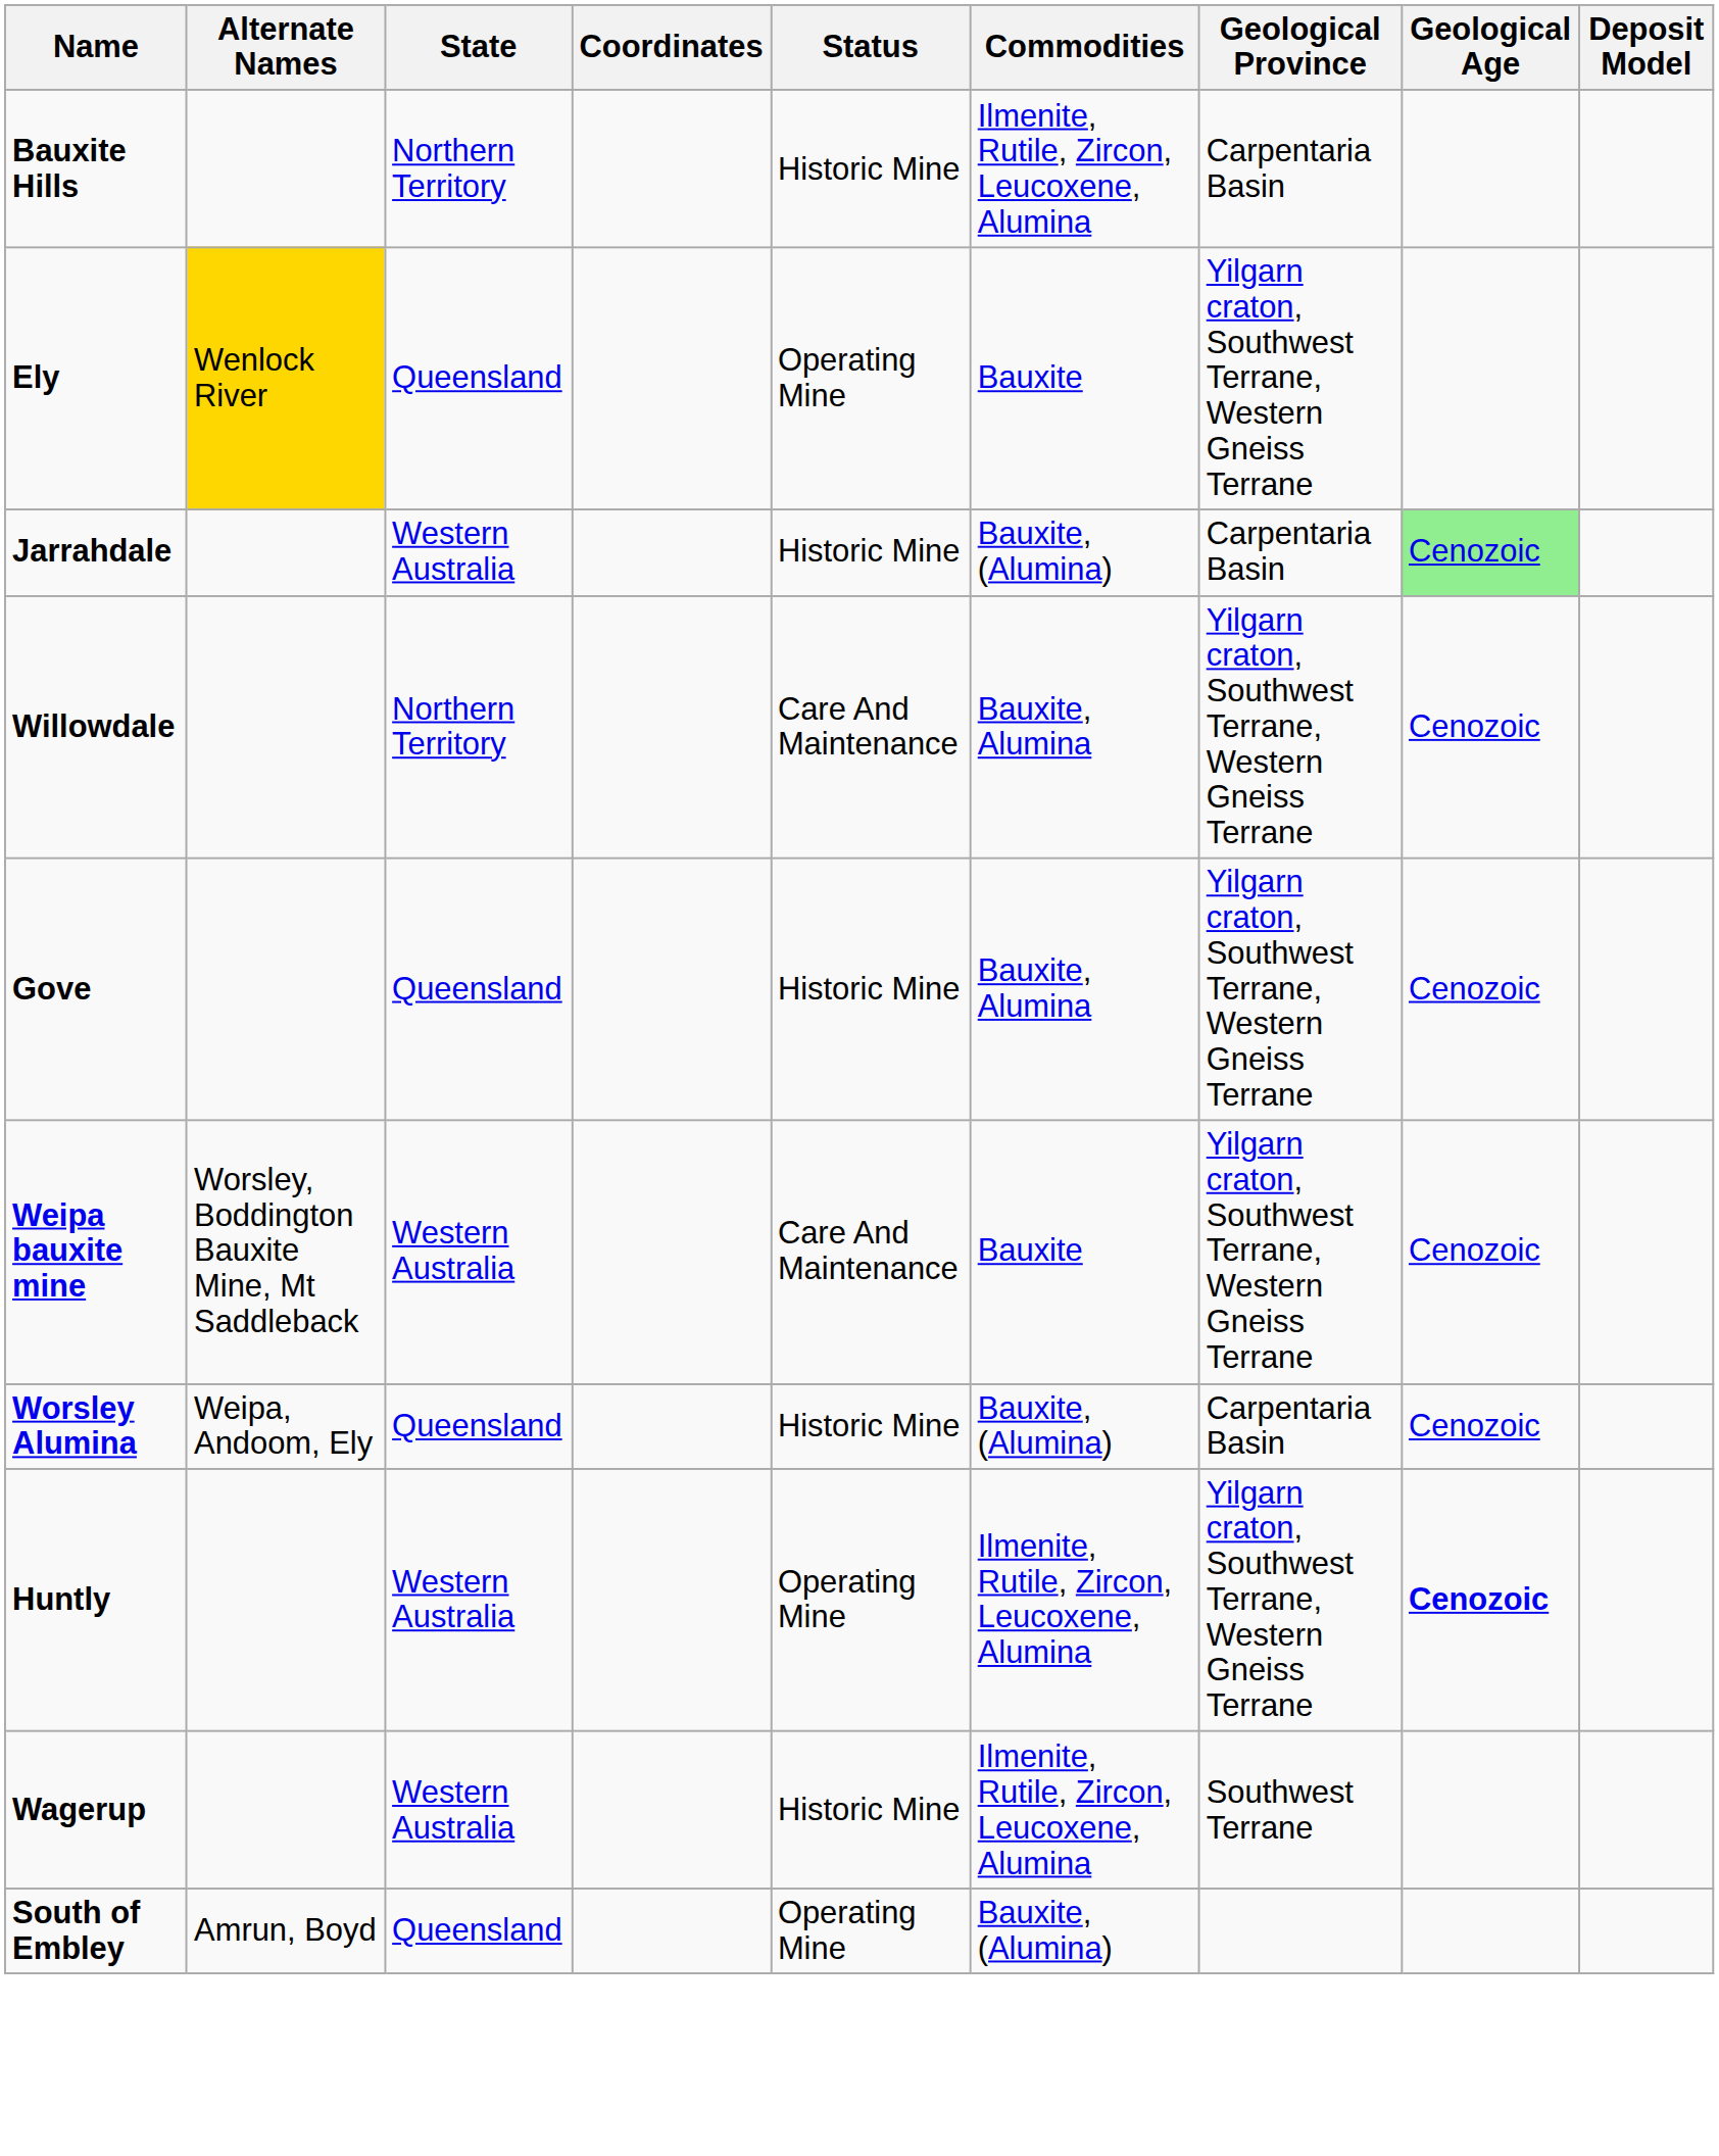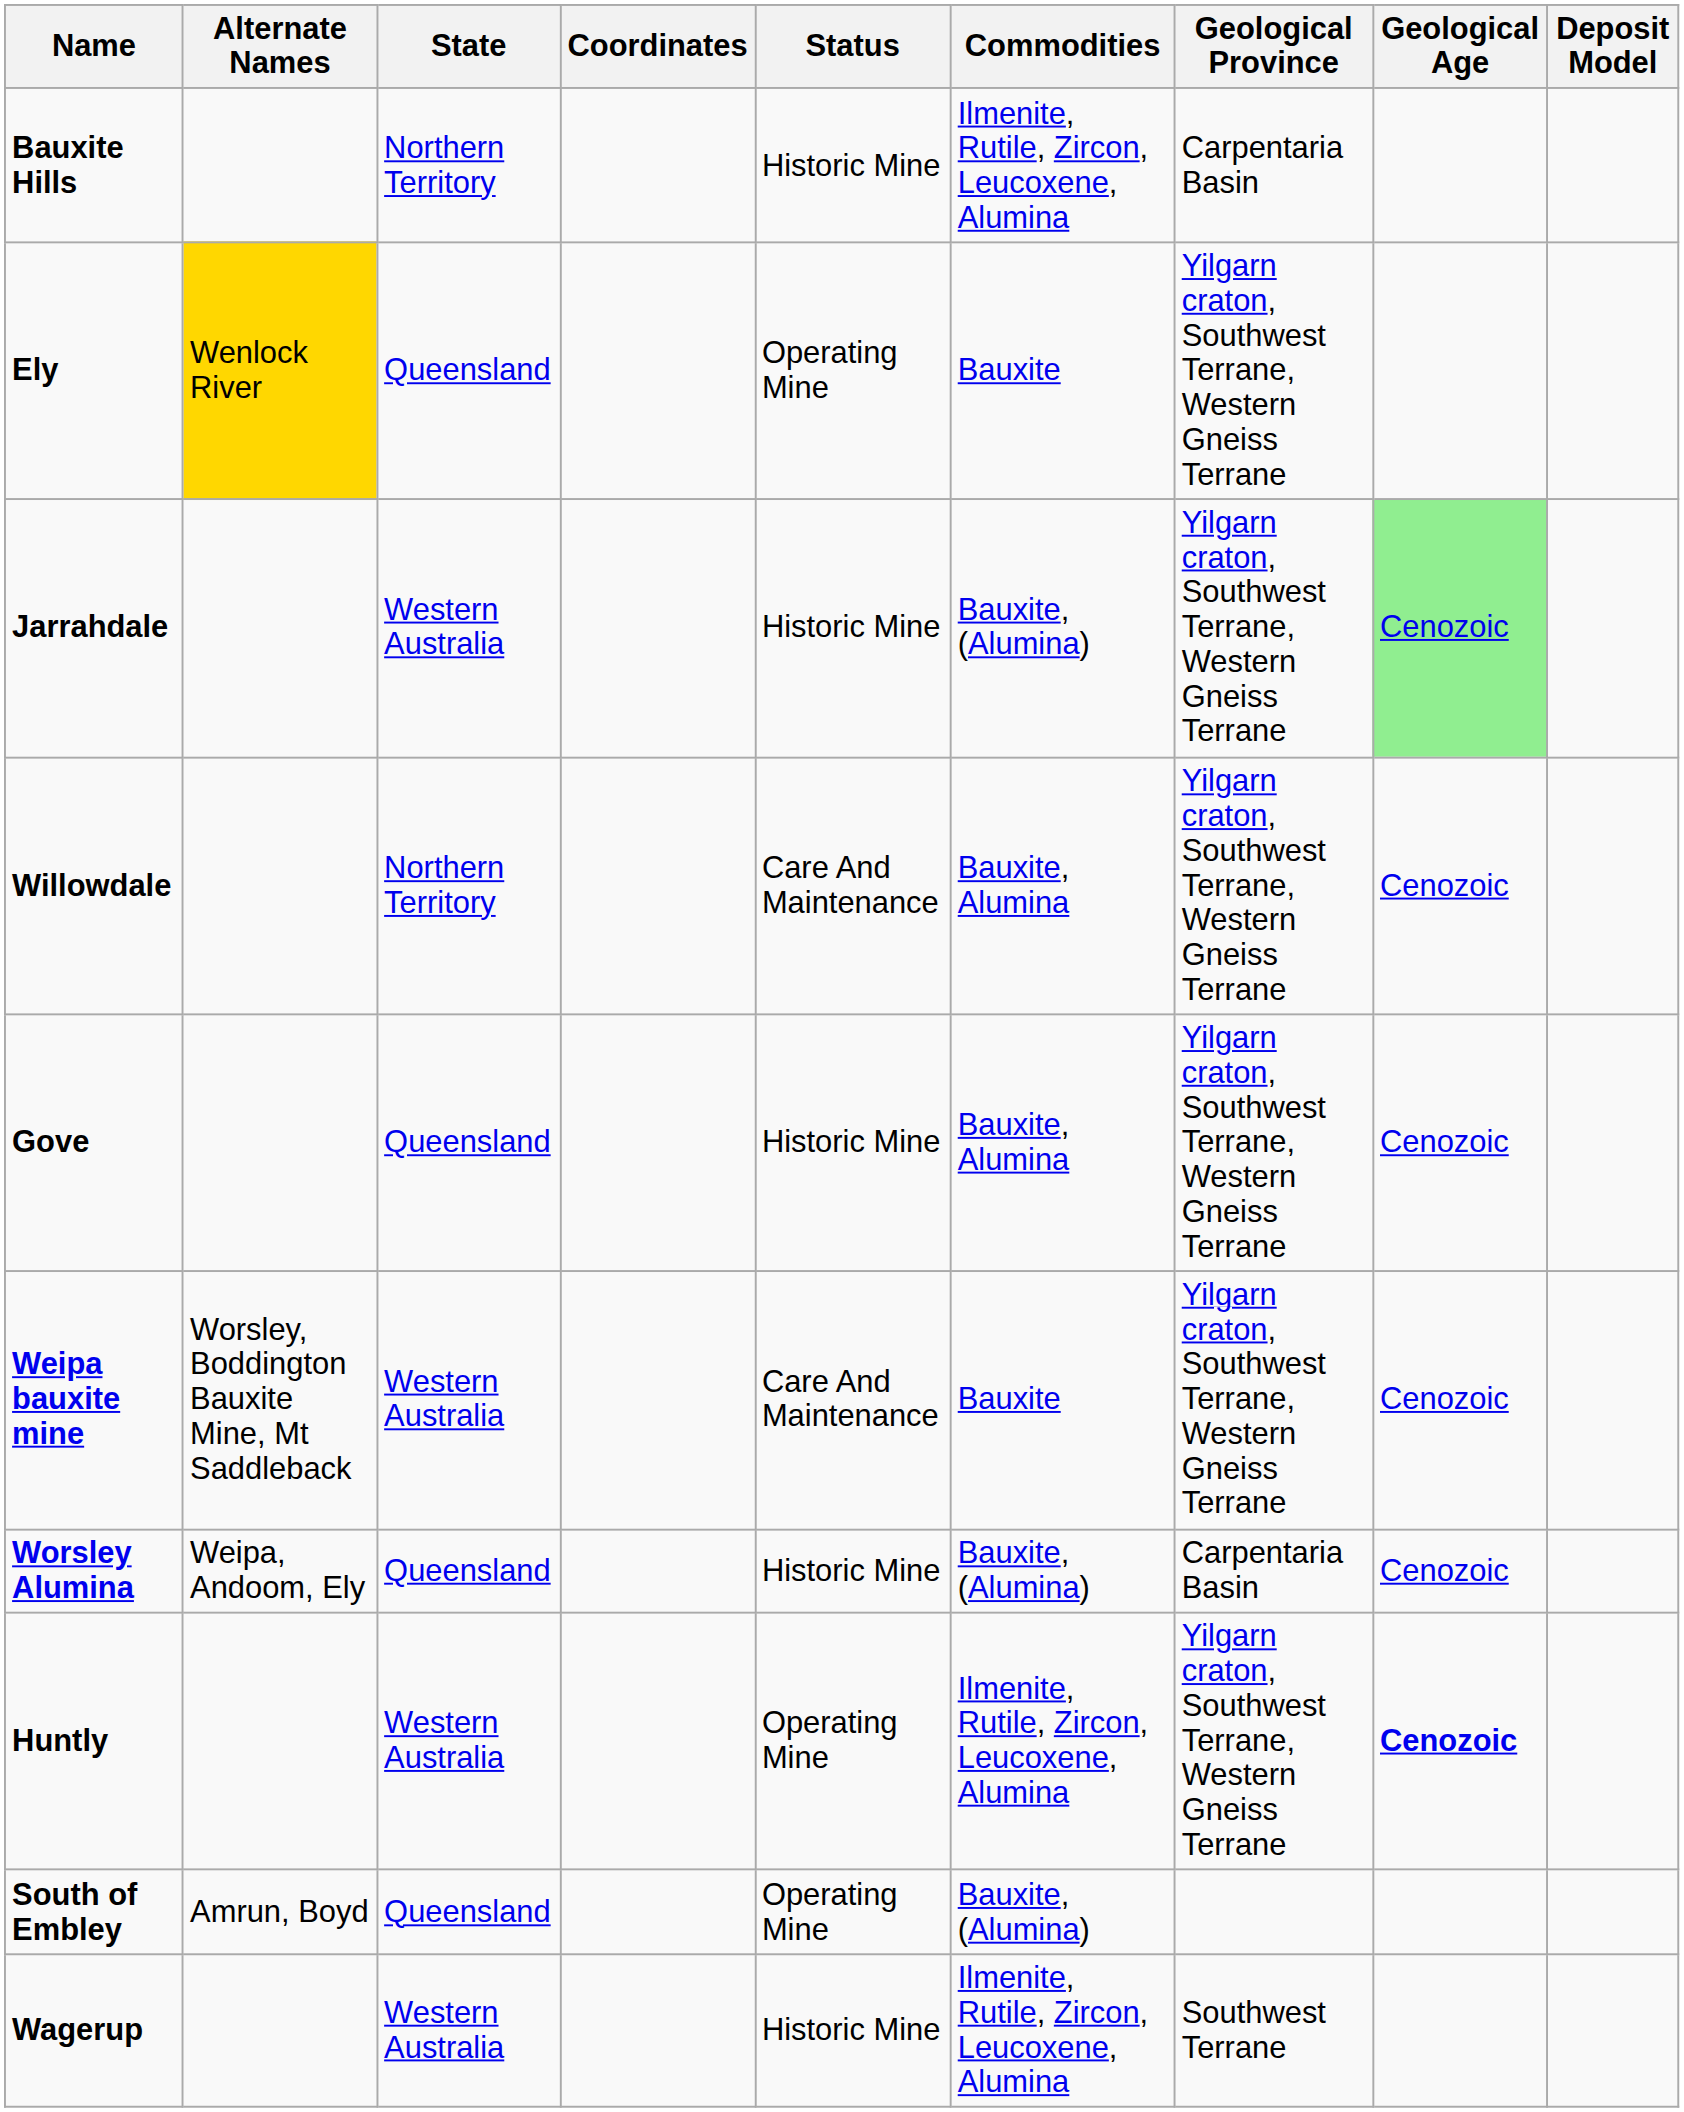Jarrahdale | Geological Province: Carpentaria Basin -> Yilgarn craton, Southwest Terrane, Western Gneiss Terrane
rows swapped: Wagerup <-> South of Embley
